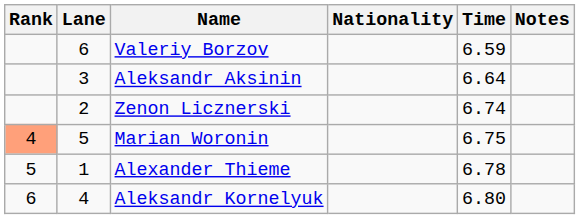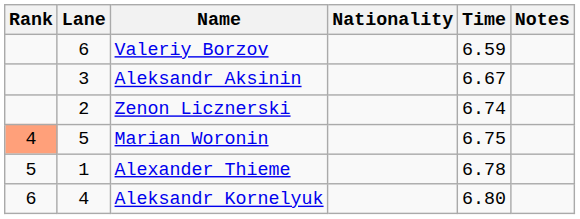Aleksandr Aksinin | Time: 6.64 -> 6.67
